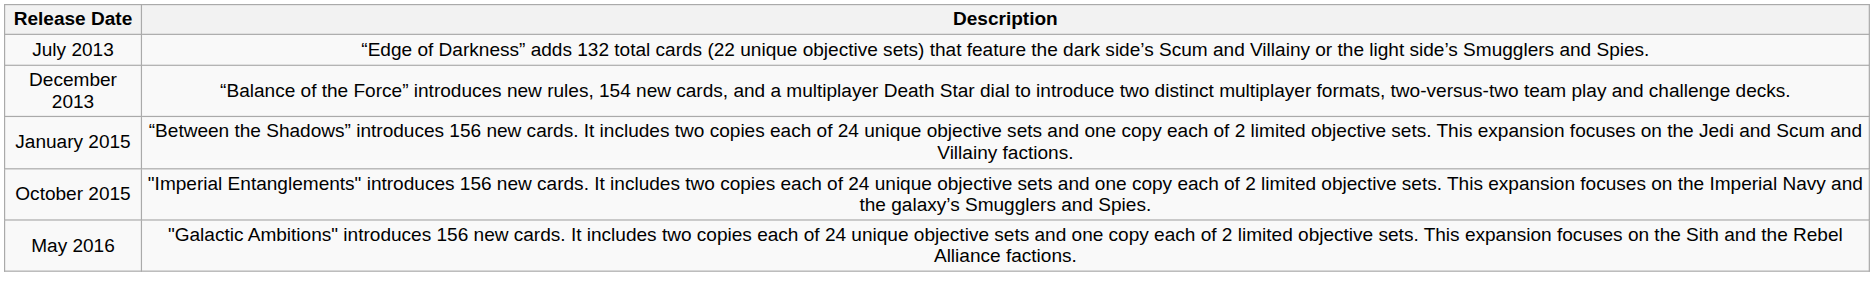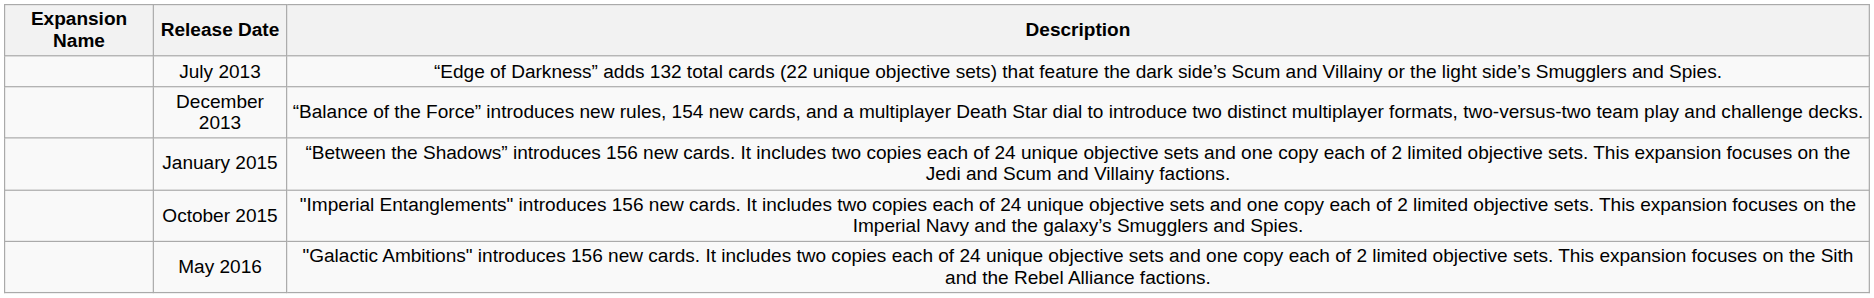+ column: Expansion Name
